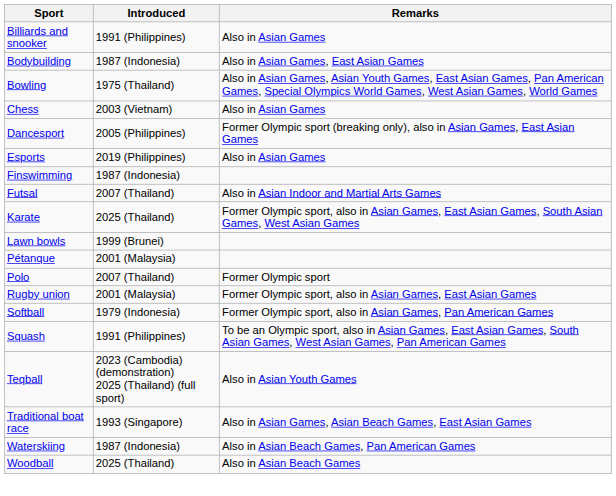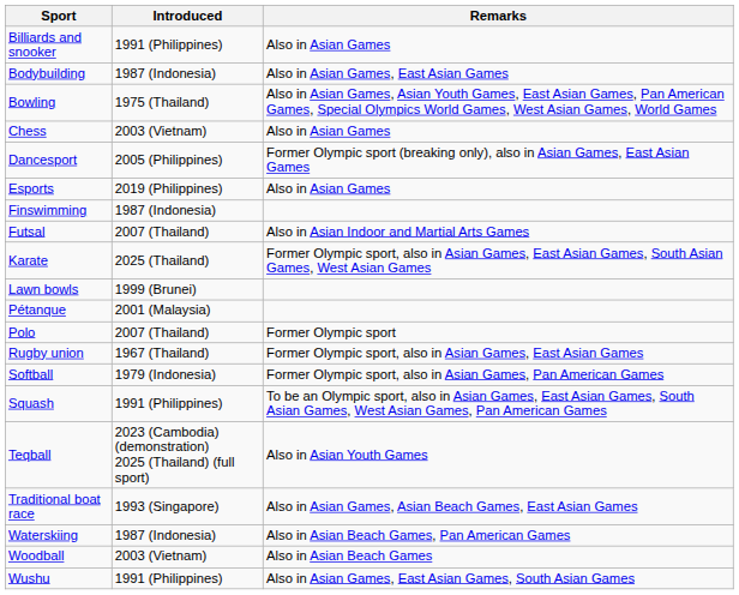Rugby union | Introduced: 2001 (Malaysia) -> 1967 (Thailand)
Woodball | Introduced: 2025 (Thailand) -> 2003 (Vietnam)
+ row: Wushu | 1991 (Philippines) | Also in Asian Games, East Asian Games, South Asian Games
